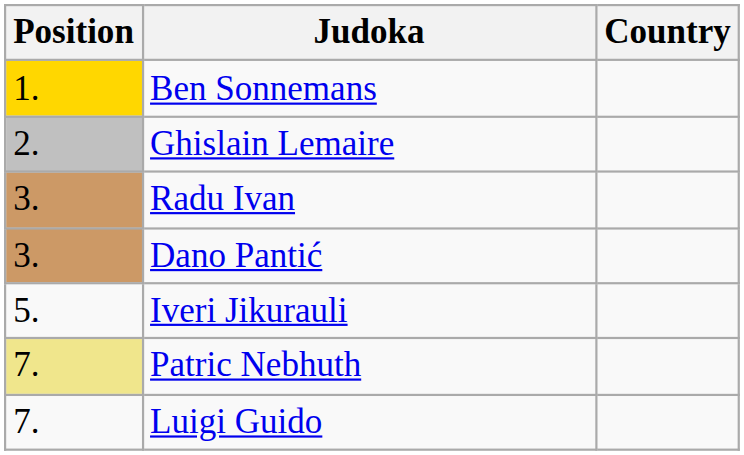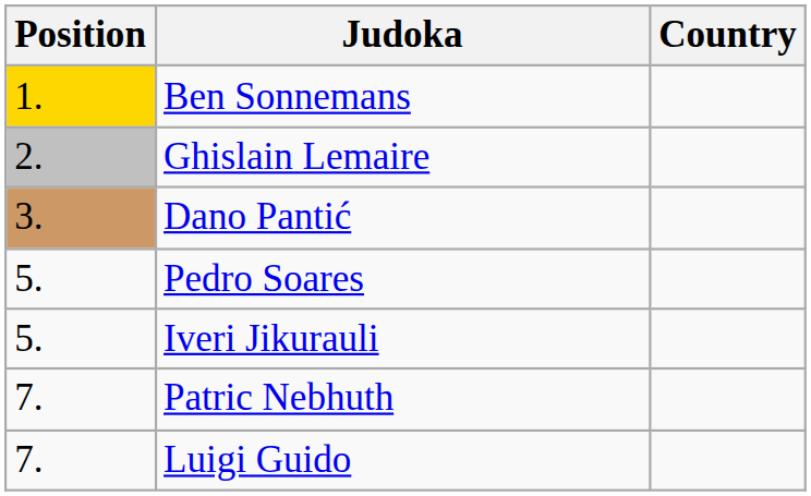- row: 3. | Radu Ivan
+ row: 5. | Pedro Soares
Patric Nebhuth | Position: khaki background -> no background
